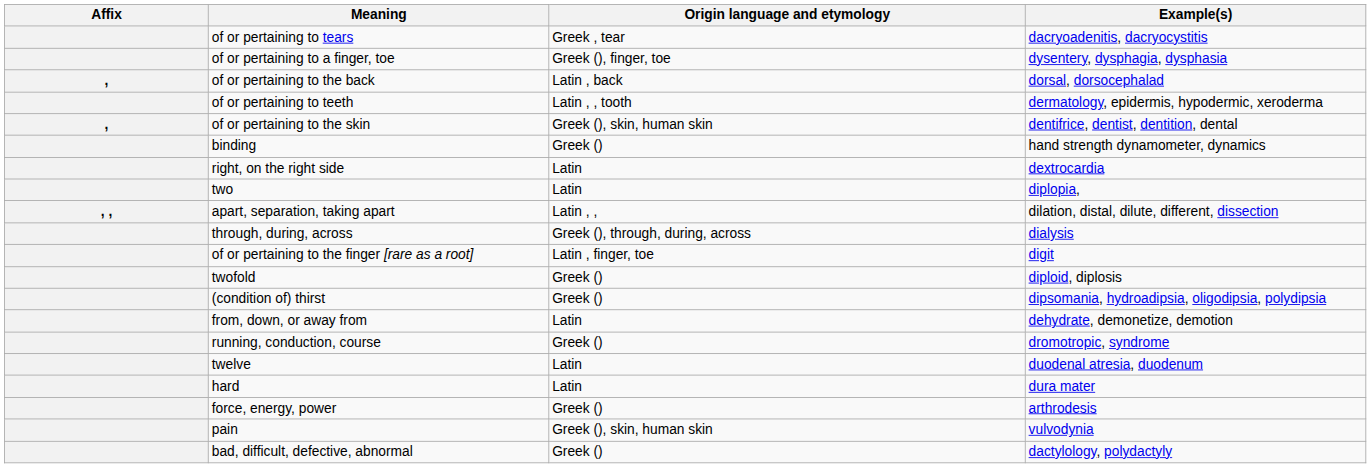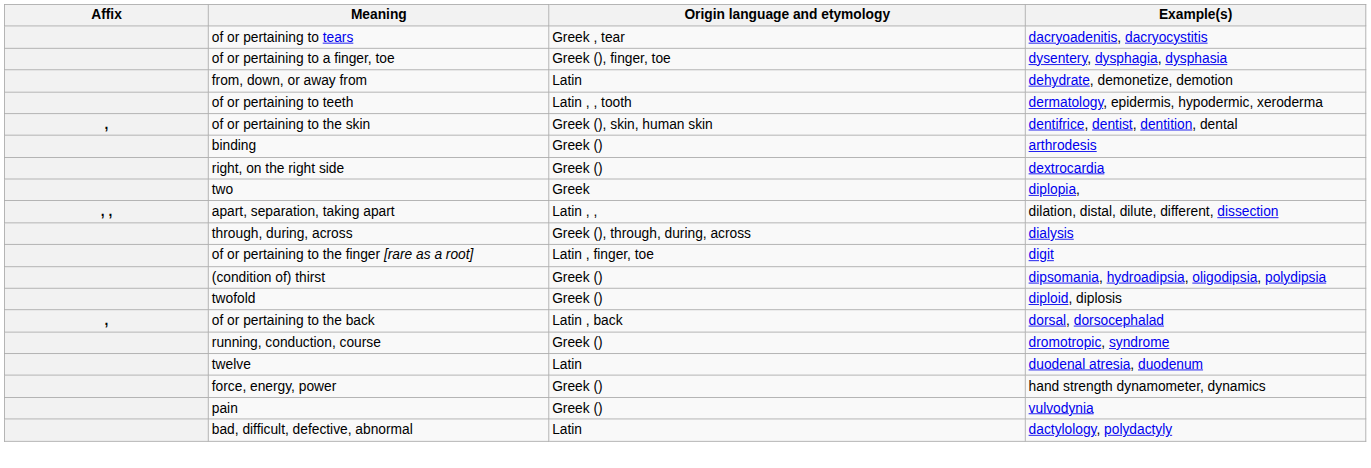rows swapped: from, down, or away from <-> of or pertaining to the back
binding | Example(s): hand strength dynamometer, dynamics -> arthrodesis
right, on the right side | Origin language and etymology: Latin -> Greek ()
two | Origin language and etymology: Latin -> Greek
rows swapped: twofold <-> (condition of) thirst
- row: hard | Latin | dura mater
force, energy, power | Example(s): arthrodesis -> hand strength dynamometer, dynamics
pain | Origin language and etymology: Greek (), skin, human skin -> Greek ()
bad, difficult, defective, abnormal | Origin language and etymology: Greek () -> Latin
